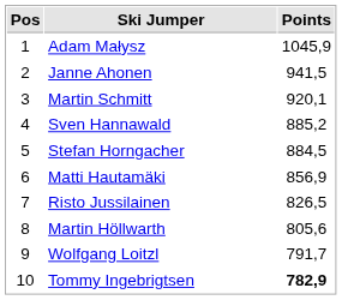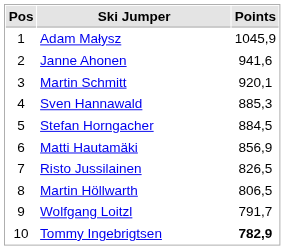Janne Ahonen | Points: 941,5 -> 941,6
Sven Hannawald | Points: 885,2 -> 885,3
Martin Höllwarth | Points: 805,6 -> 806,5
